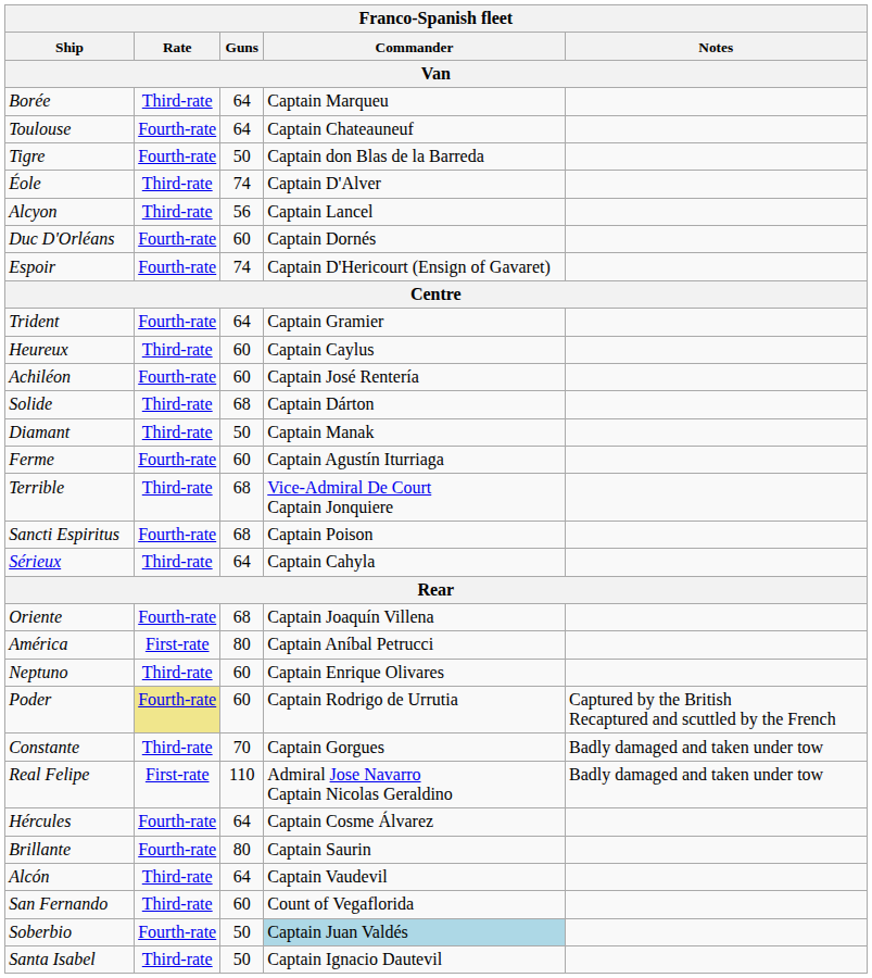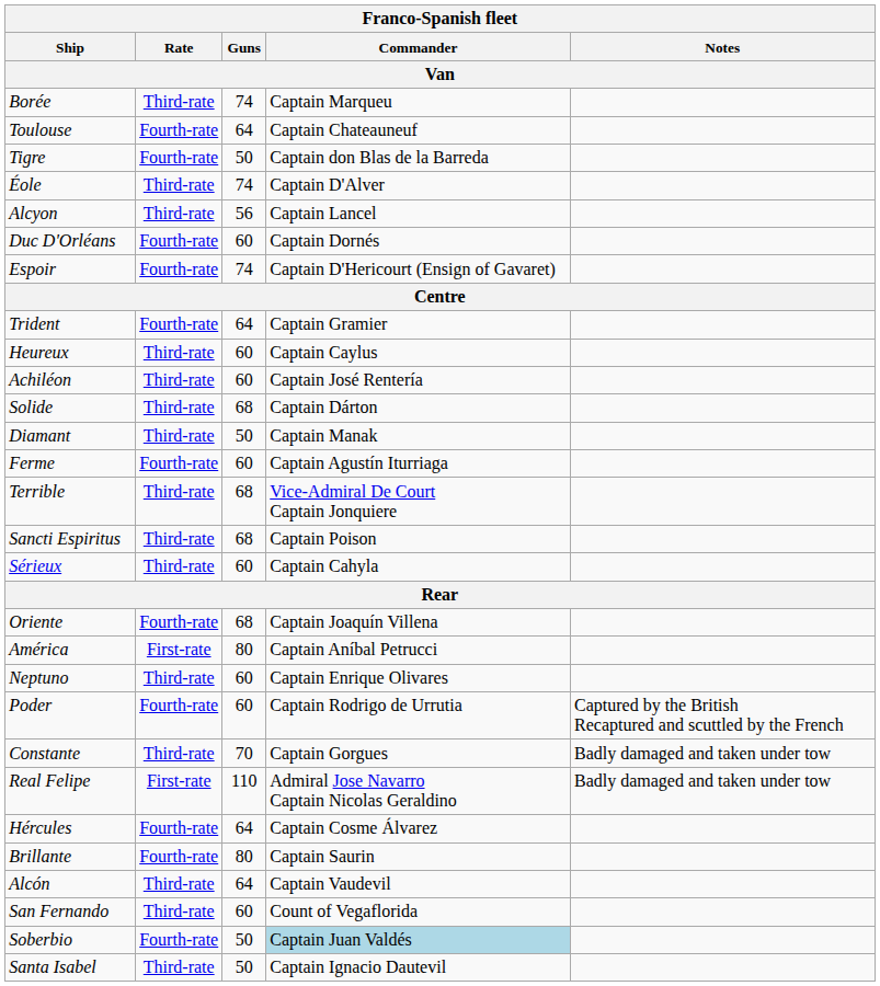Borée | Franco-Spanish fleet / Guns / Van: 64 -> 74
Achiléon | Franco-Spanish fleet / Rate / Van: Fourth-rate -> Third-rate
Sancti Espiritus | Franco-Spanish fleet / Rate / Van: Fourth-rate -> Third-rate
Sérieux | Franco-Spanish fleet / Guns / Van: 64 -> 60
Poder | Franco-Spanish fleet / Rate / Van: khaki background -> no background
